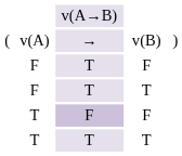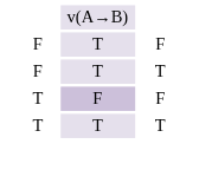- row: ( | v(A) | → | v(B) | )
